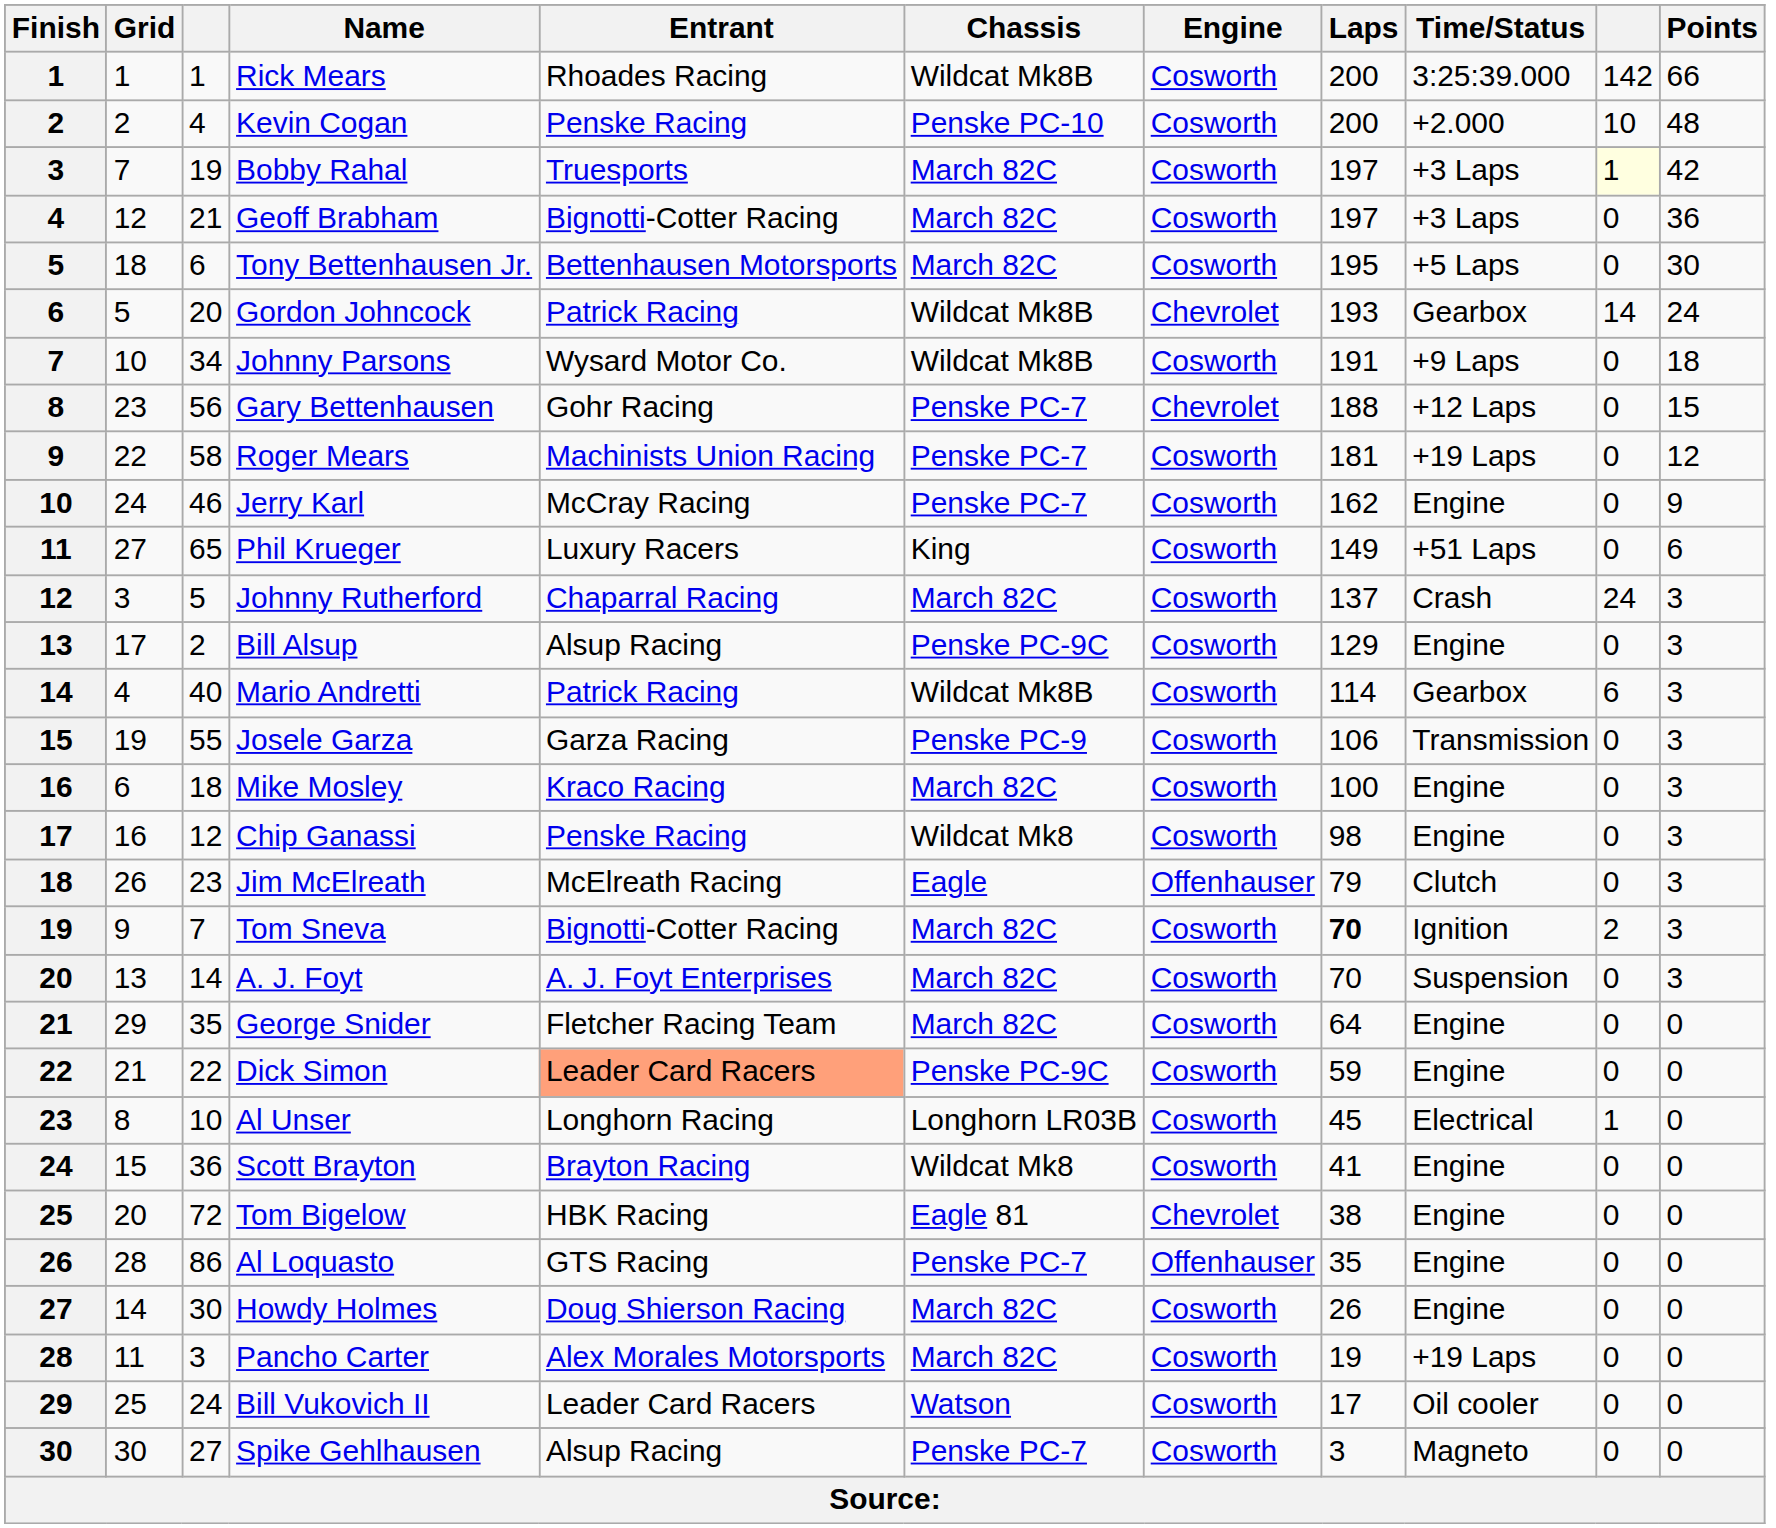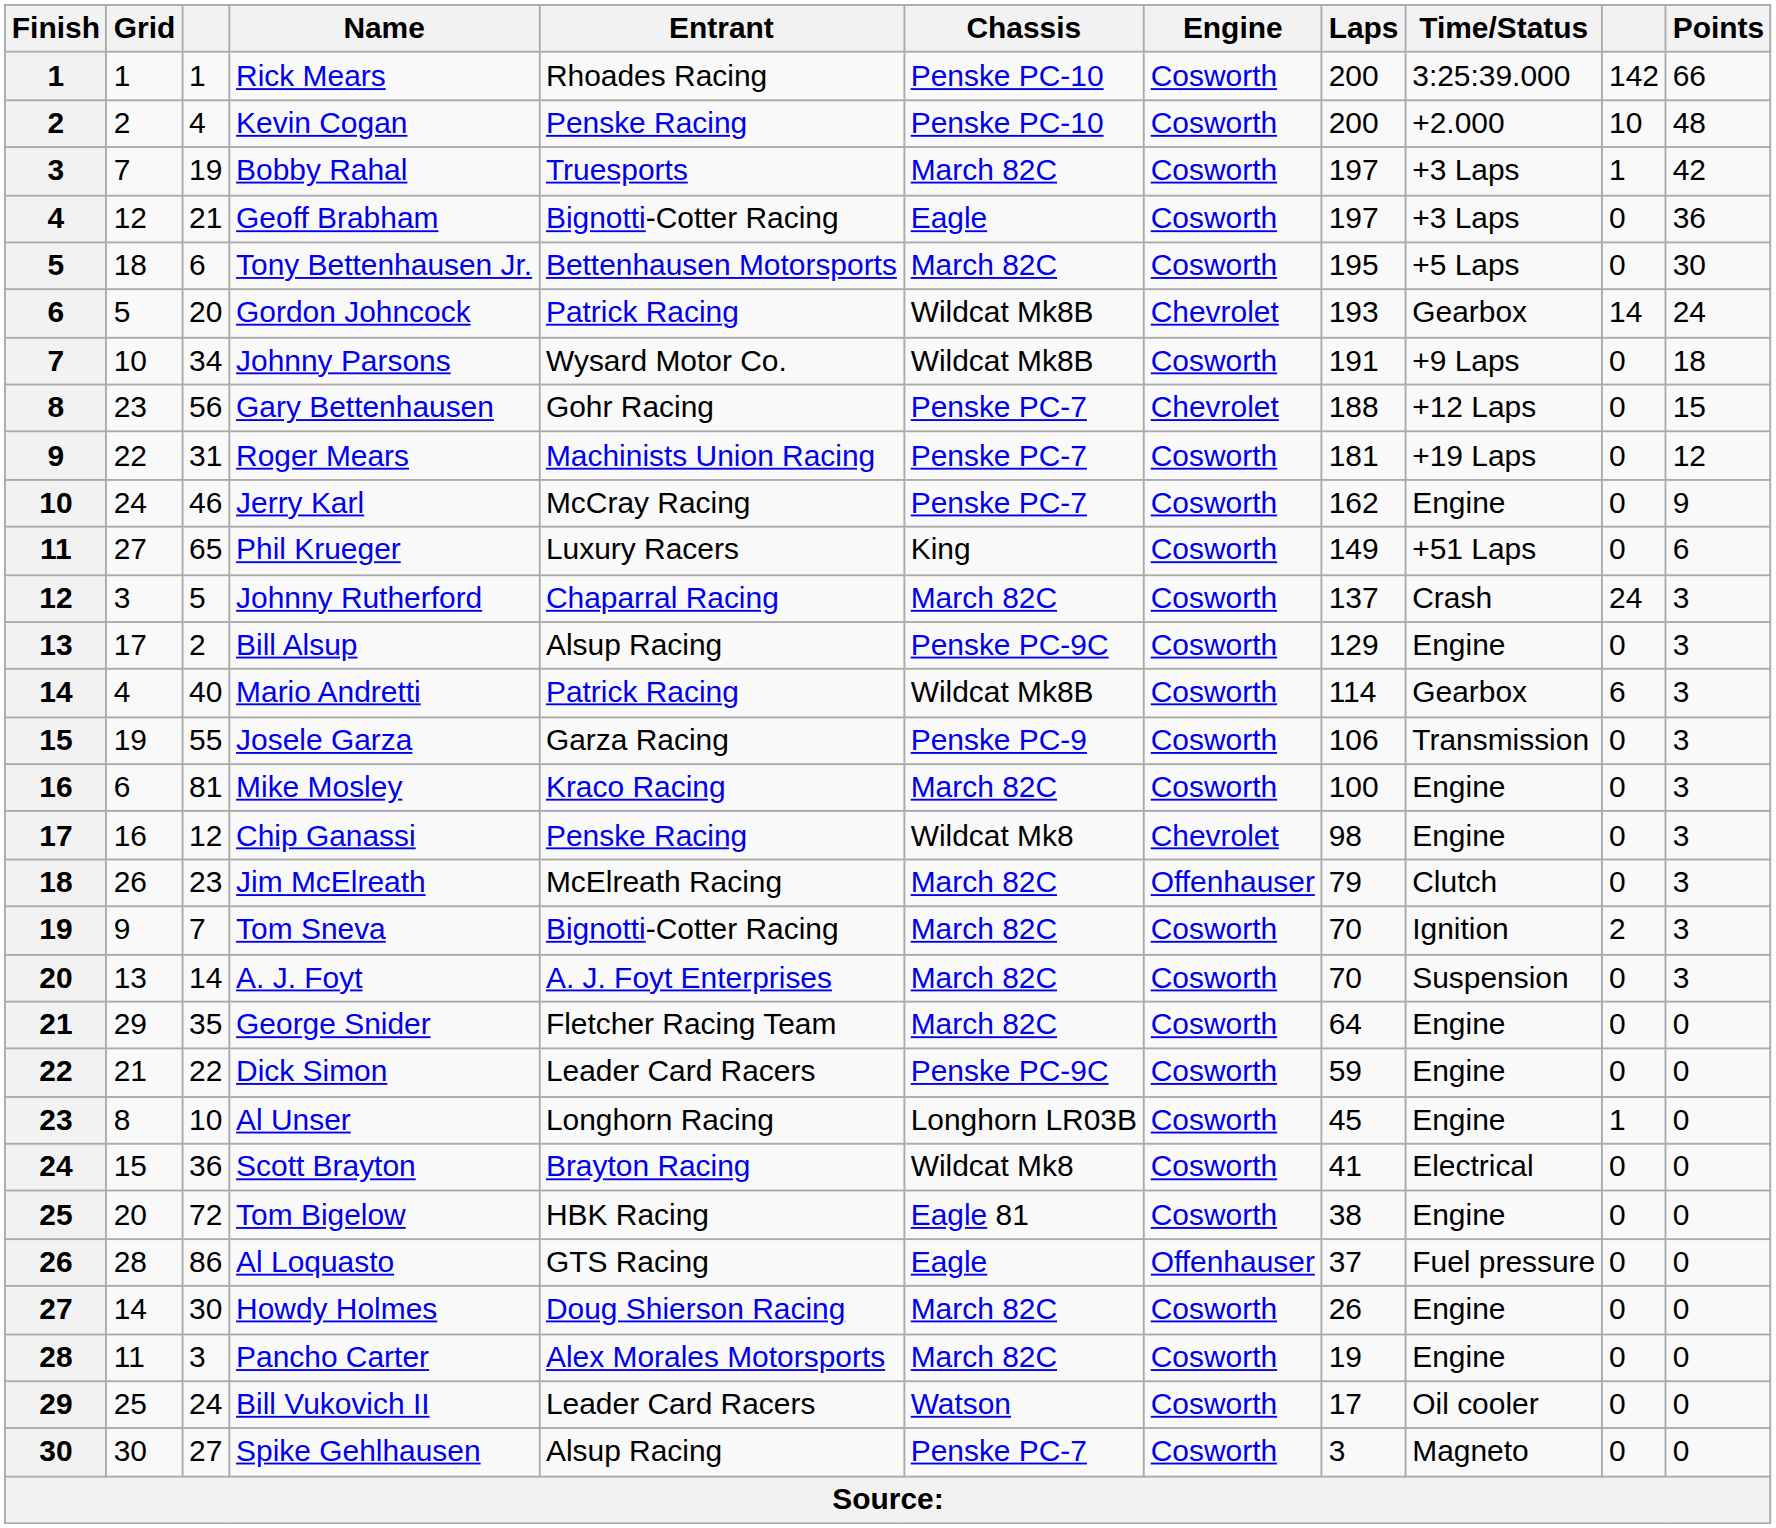Rick Mears | Chassis: Wildcat Mk8B -> Penske PC-10
Bobby Rahal | column 10: lightyellow background -> no background
Geoff Brabham | Chassis: March 82C -> Eagle
Roger Mears | column 3: 58 -> 31
Mike Mosley | column 3: 18 -> 81
Chip Ganassi | Engine: Cosworth -> Chevrolet
Jim McElreath | Chassis: Eagle -> March 82C
Tom Sneva | Laps: bold -> normal
Dick Simon | Entrant: lightsalmon background -> no background
Al Unser | Time/Status: Electrical -> Engine
Scott Brayton | Time/Status: Engine -> Electrical
Tom Bigelow | Engine: Chevrolet -> Cosworth
Al Loquasto | Chassis: Penske PC-7 -> Eagle
Al Loquasto | Laps: 35 -> 37
Al Loquasto | Time/Status: Engine -> Fuel pressure
Pancho Carter | Time/Status: +19 Laps -> Engine
